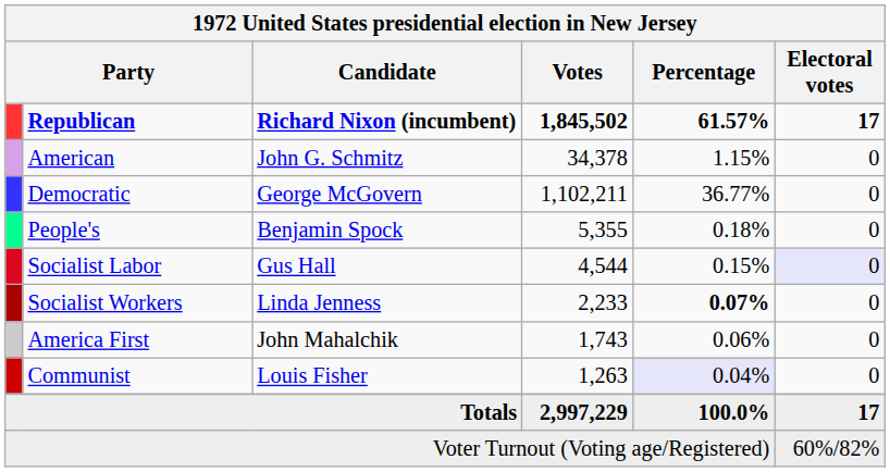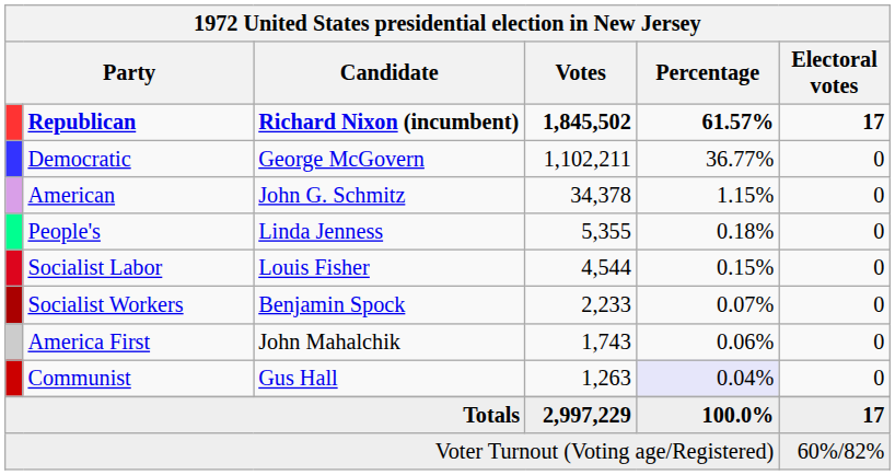rows swapped: Democratic <-> American
People's | Candidate: Benjamin Spock -> Linda Jenness
Socialist Labor | Candidate: Gus Hall -> Louis Fisher
Socialist Labor | Electoral votes: lavender background -> no background
Socialist Workers | Candidate: Linda Jenness -> Benjamin Spock
Socialist Workers | Percentage: bold -> normal
Communist | Candidate: Louis Fisher -> Gus Hall
